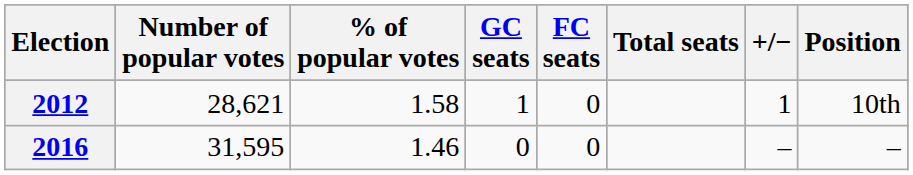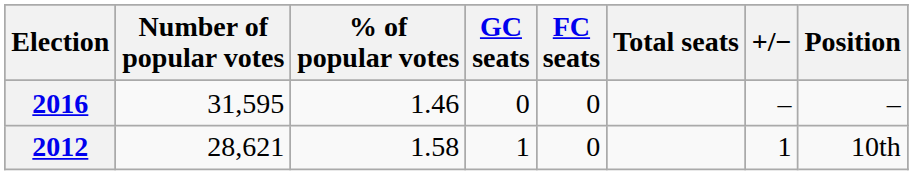rows swapped: 2012 <-> 2016
